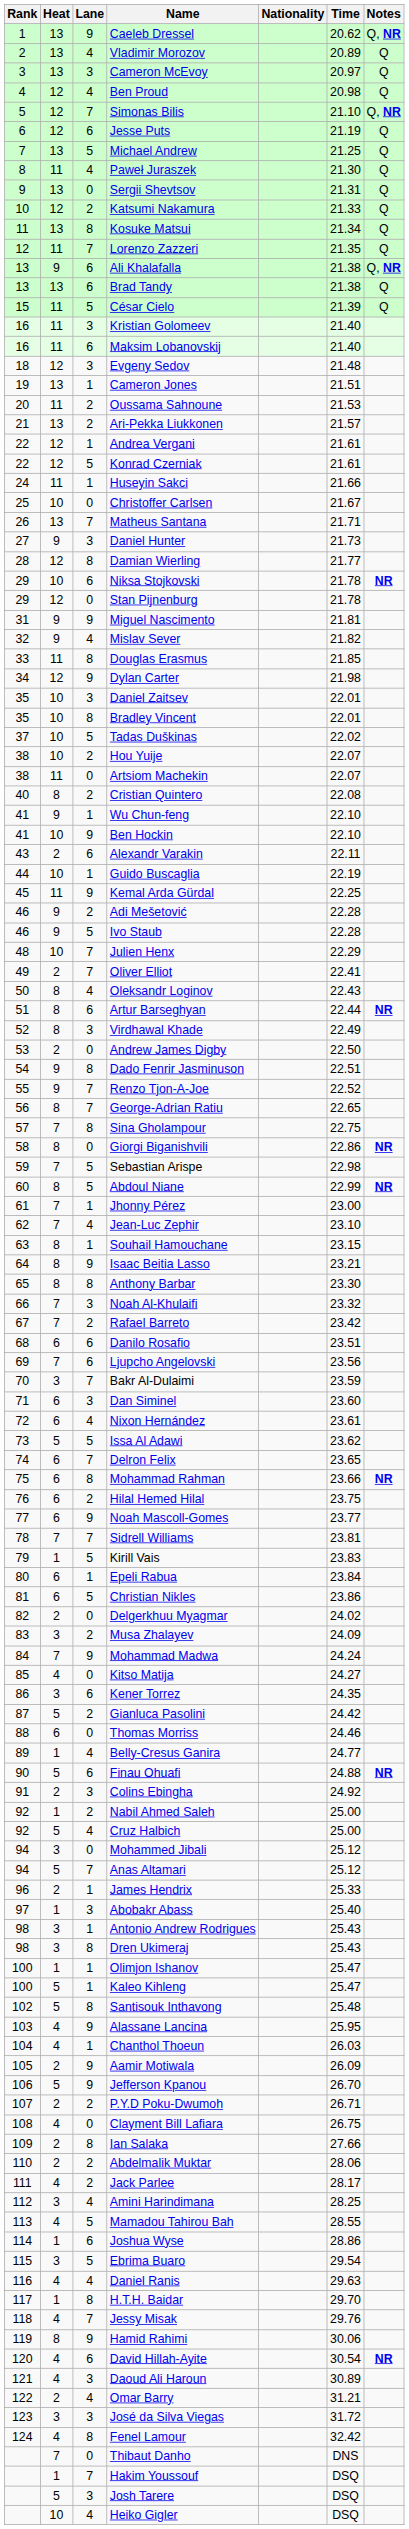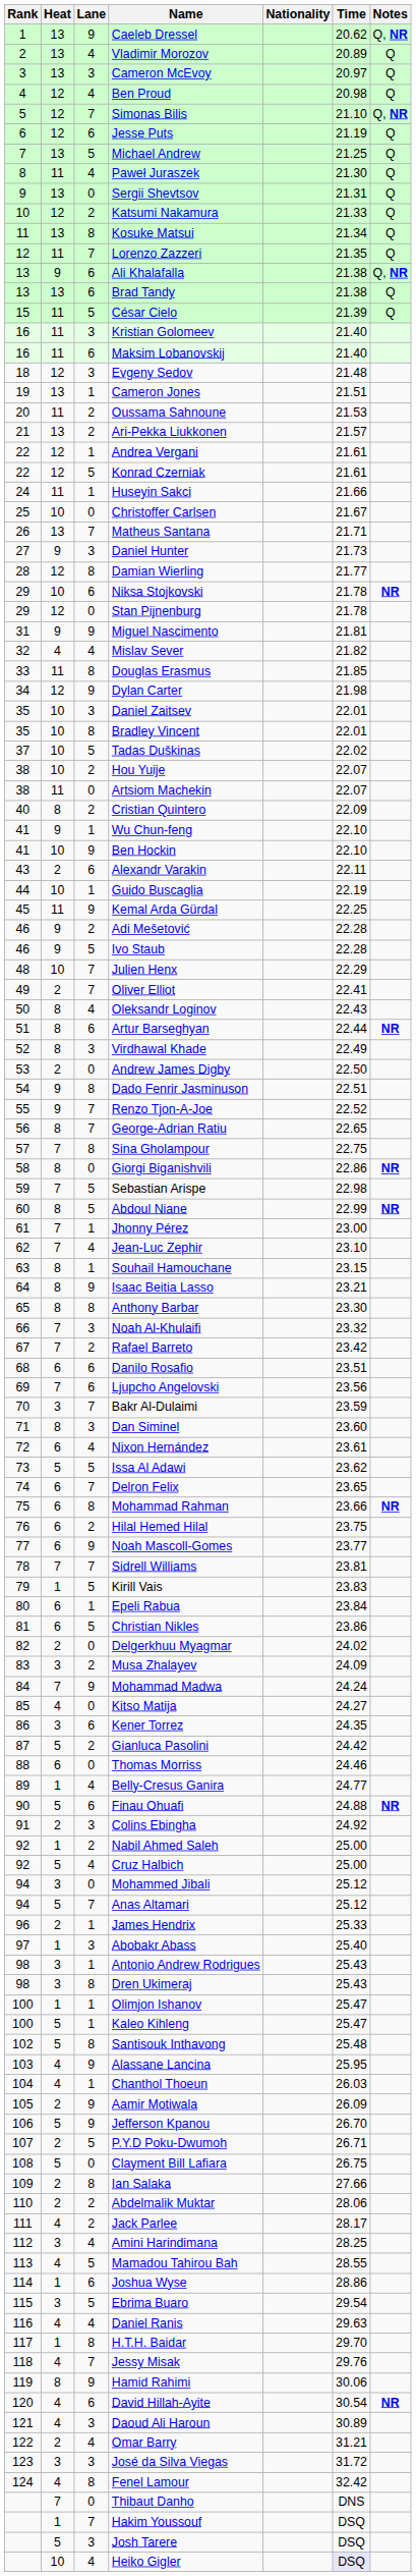Mislav Sever | Heat: 9 -> 4
Cristian Quintero | Time: 22.08 -> 22.09
Dan Siminel | Heat: 6 -> 8
P.Y.D Poku-Dwumoh | Lane: 2 -> 5
Clayment Bill Lafiara | Heat: 4 -> 5
Heiko Gigler | Time: no background -> lavender background
